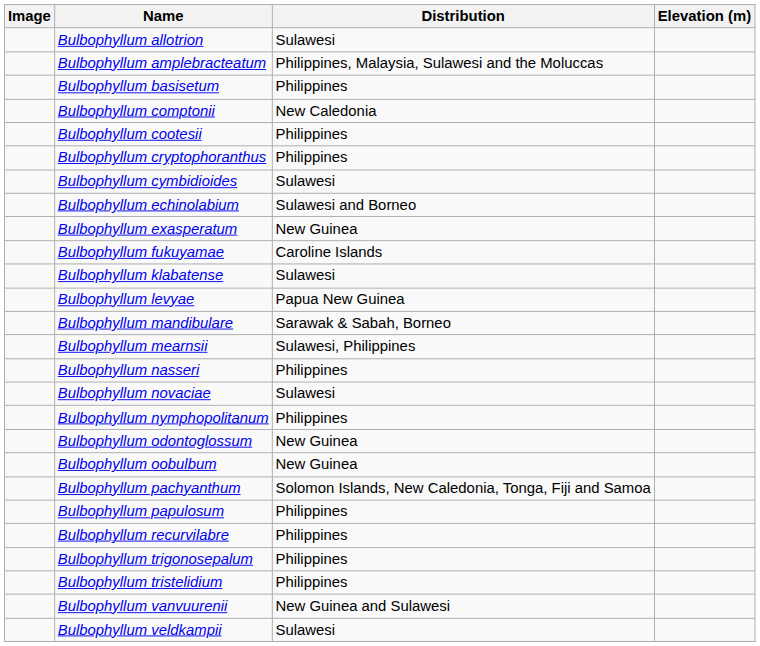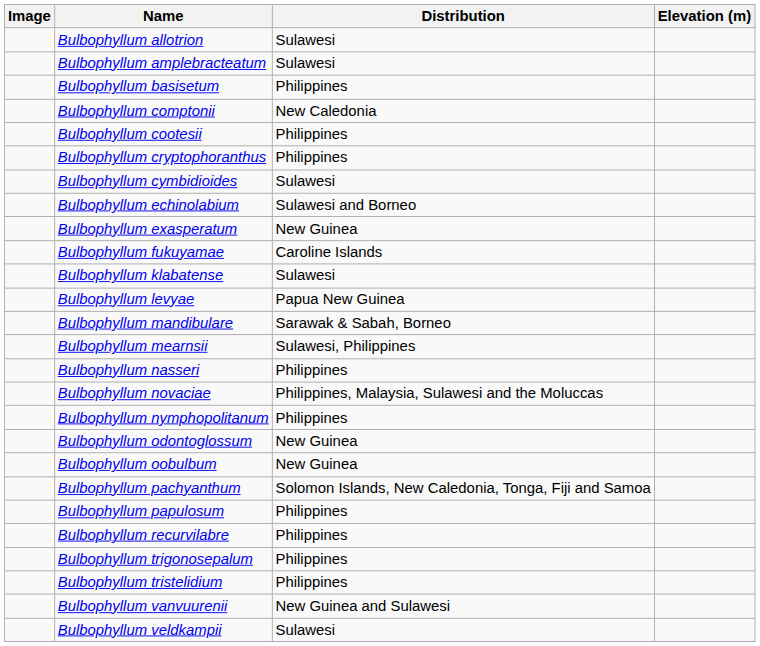Bulbophyllum amplebracteatum | Distribution: Philippines, Malaysia, Sulawesi and the Moluccas -> Sulawesi
Bulbophyllum novaciae | Distribution: Sulawesi -> Philippines, Malaysia, Sulawesi and the Moluccas
